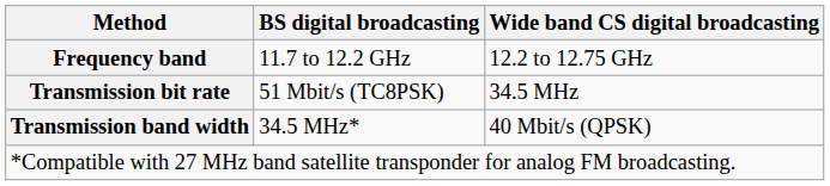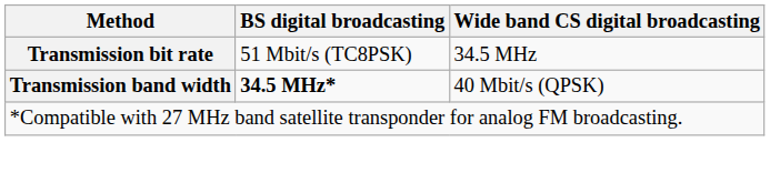- row: Frequency band | 11.7 to 12.2 GHz | 12.2 to 12.75 GHz
Transmission band width | BS digital broadcasting: normal -> bold
